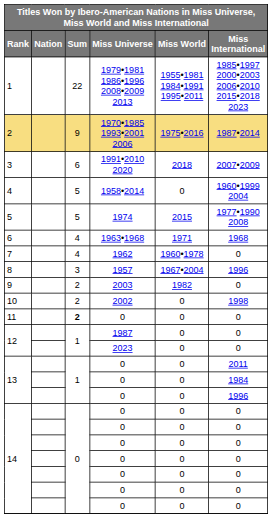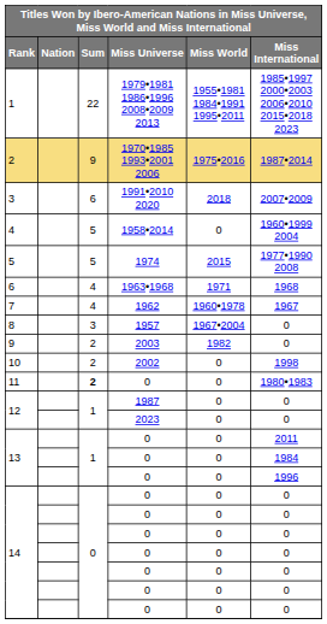7 | Miss International: 0 -> 1967
8 | Miss International: 1996 -> 0
11 | Miss International: 0 -> 1980•1983
